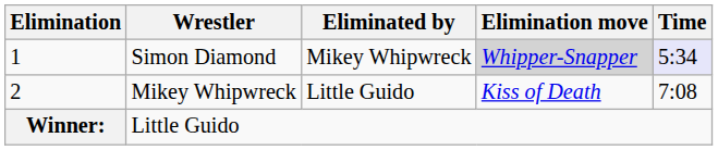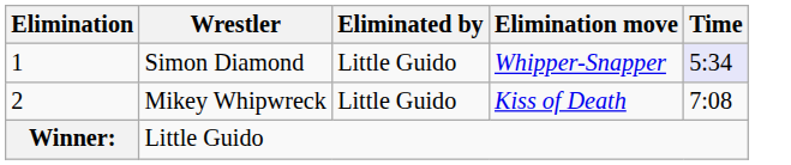Simon Diamond | Eliminated by: Mikey Whipwreck -> Little Guido
Simon Diamond | Elimination move: lightgrey background -> no background
